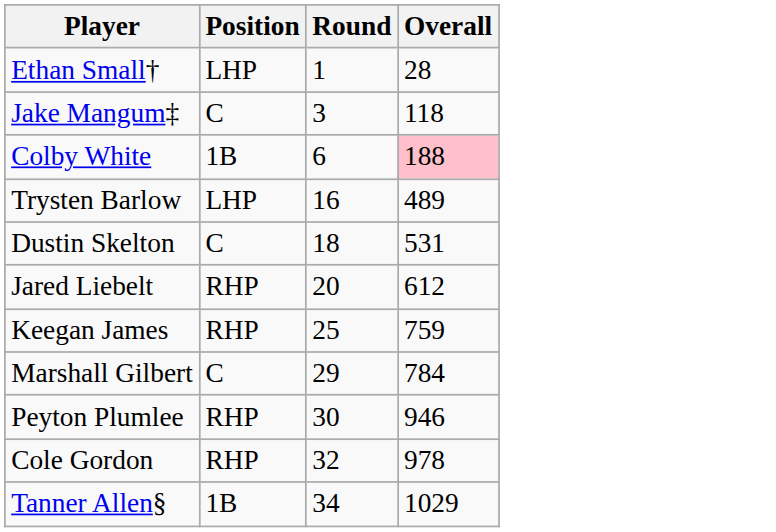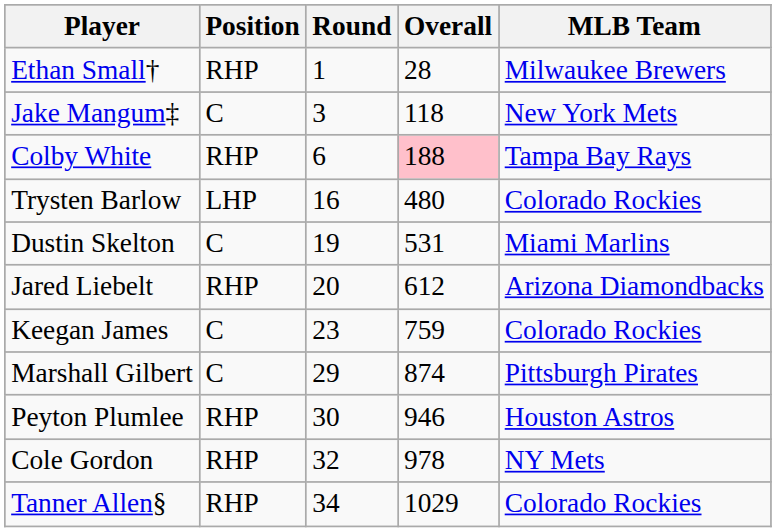+ column: MLB Team | Milwaukee Brewers | New York Mets | Tampa Bay Rays | Colorado Rockies | Miami Marlins | Arizona Diamondbacks | Colorado Rockies | Pittsburgh Pirates | Houston Astros | NY Mets | Colorado Rockies
Ethan Small† | Position: LHP -> RHP
Colby White | Position: 1B -> RHP
Trysten Barlow | Overall: 489 -> 480
Dustin Skelton | Round: 18 -> 19
Keegan James | Position: RHP -> C
Keegan James | Round: 25 -> 23
Marshall Gilbert | Overall: 784 -> 874
Tanner Allen§ | Position: 1B -> RHP
